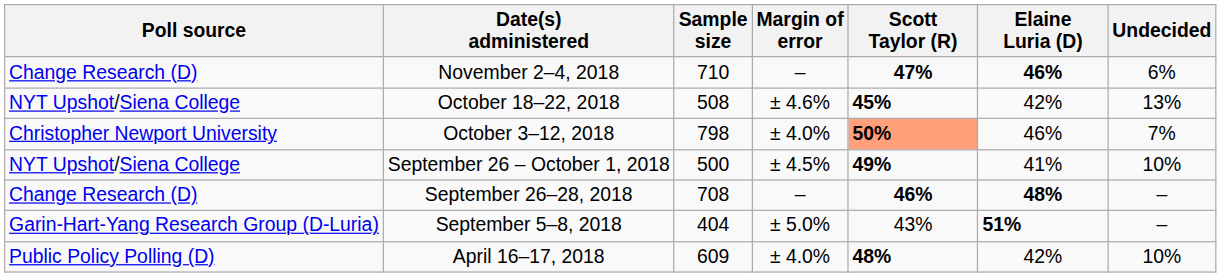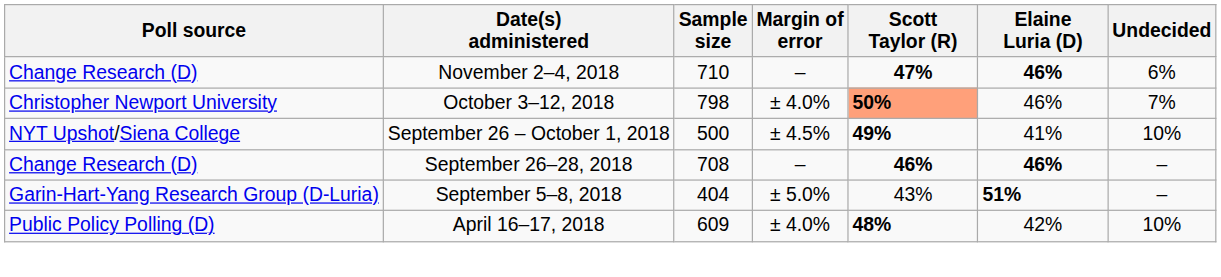- row: NYT Upshot/Siena College | October 18–22, 2018 | 508 | ± 4.6% | 45% | 42% | 13%
September 26–28, 2018 | Elaine Luria (D): 48% -> 46%
